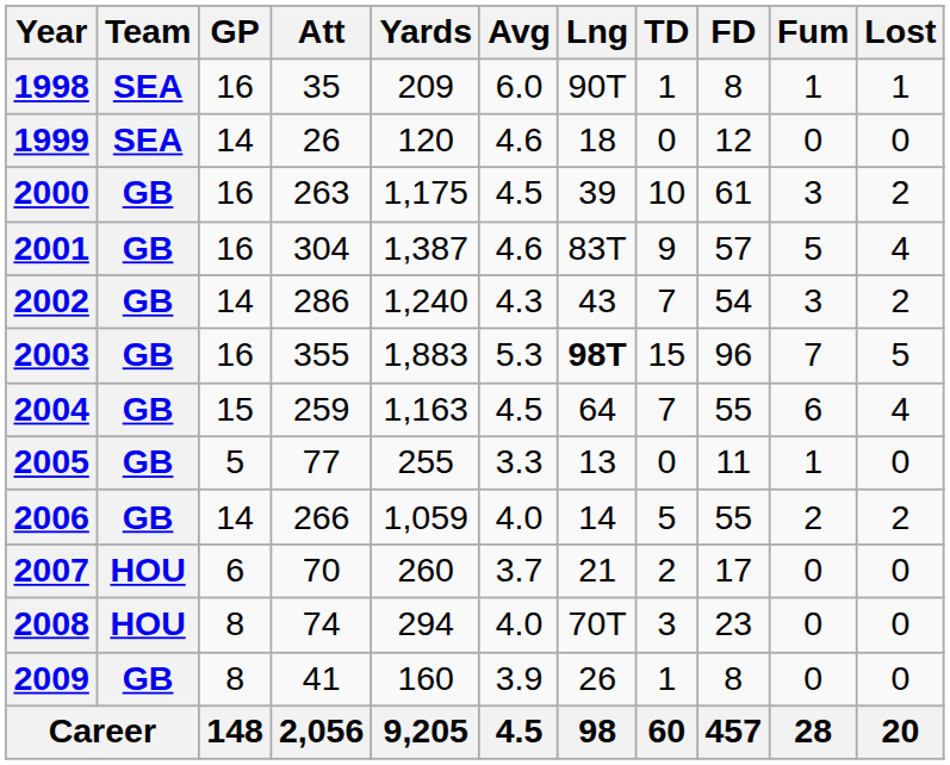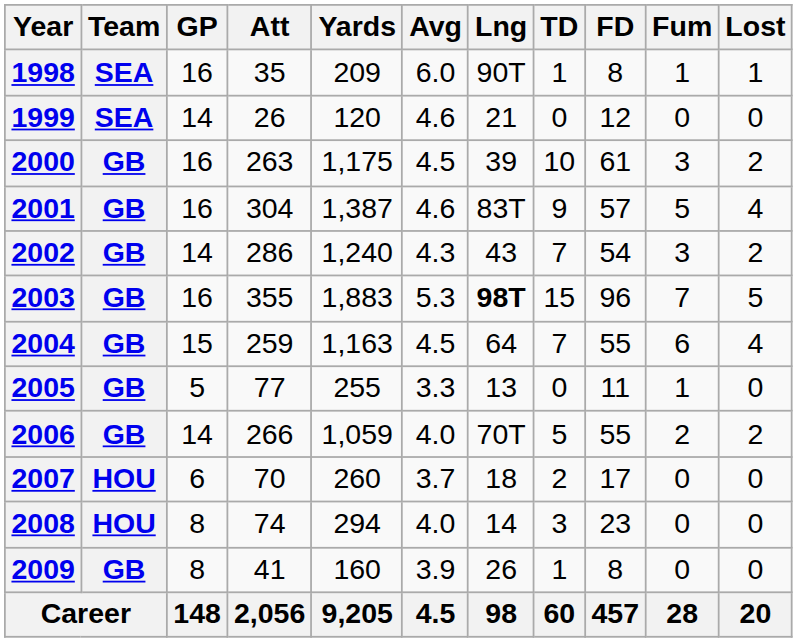1999 | Lng: 18 -> 21
2006 | Lng: 14 -> 70T
2007 | Lng: 21 -> 18
2008 | Lng: 70T -> 14
